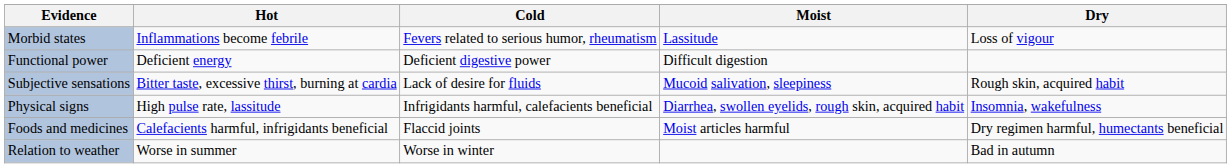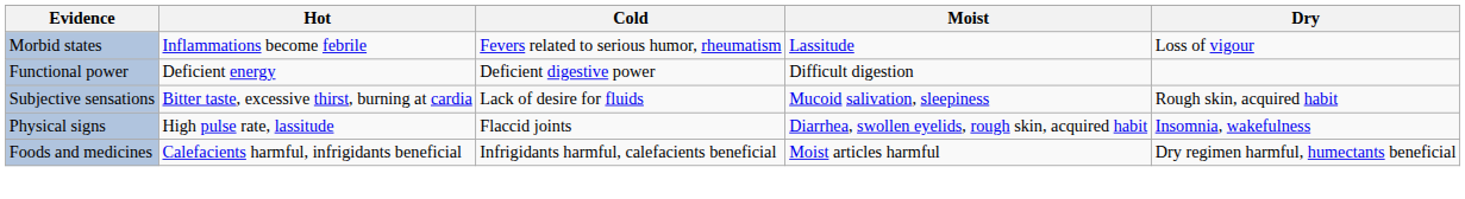Physical signs | Cold: Infrigidants harmful, calefacients beneficial -> Flaccid joints
Foods and medicines | Cold: Flaccid joints -> Infrigidants harmful, calefacients beneficial
- row: Relation to weather | Worse in summer | Worse in winter | Bad in autumn
